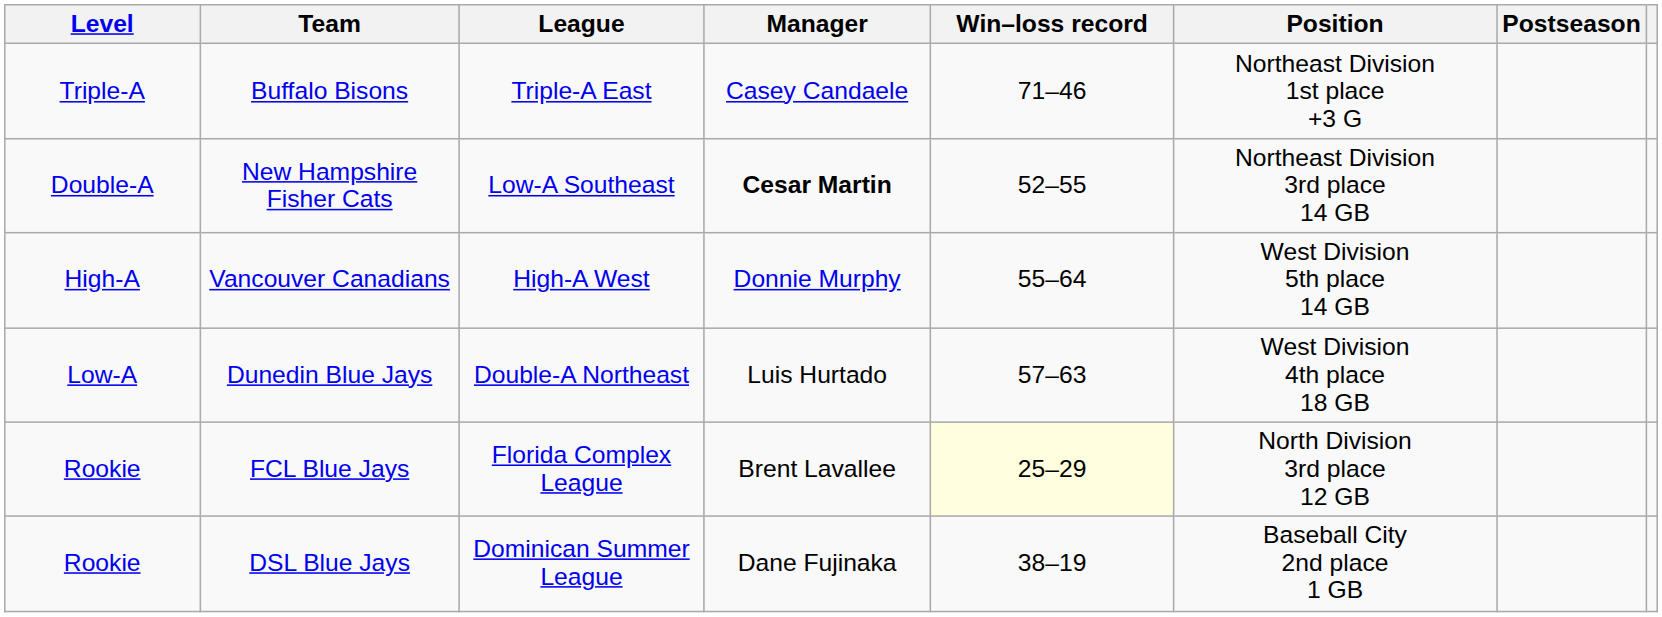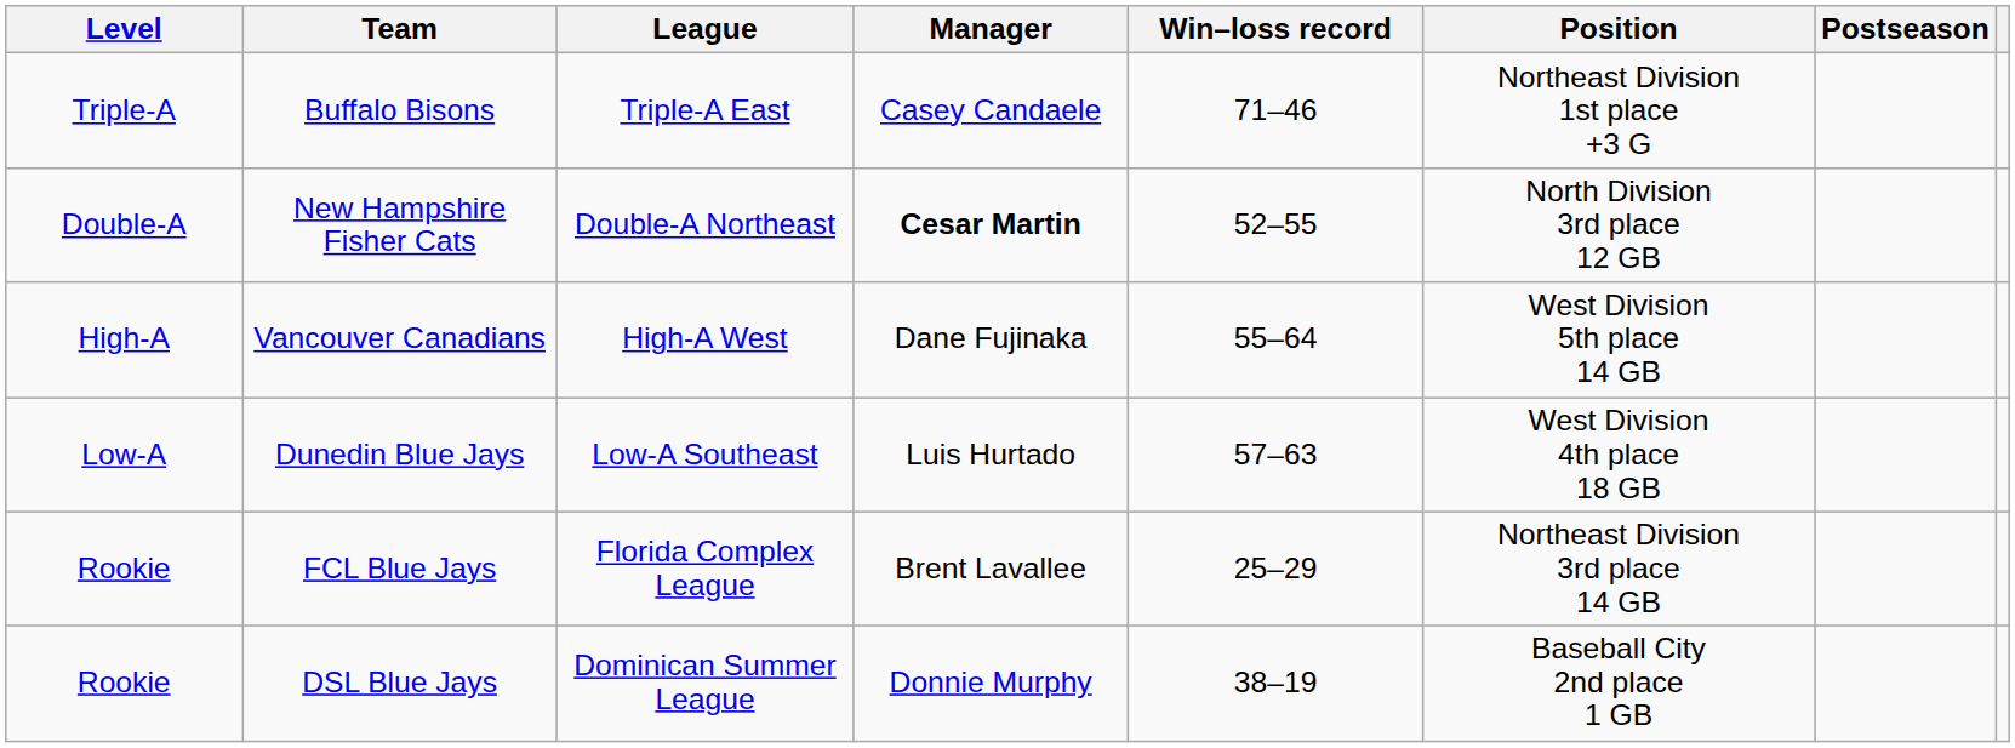New Hampshire Fisher Cats | League: Low-A Southeast -> Double-A Northeast
New Hampshire Fisher Cats | Position: Northeast Division 3rd place 14 GB -> North Division 3rd place 12 GB
Vancouver Canadians | Manager: Donnie Murphy -> Dane Fujinaka
Dunedin Blue Jays | League: Double-A Northeast -> Low-A Southeast
FCL Blue Jays | Win–loss record: lightyellow background -> no background
FCL Blue Jays | Position: North Division 3rd place 12 GB -> Northeast Division 3rd place 14 GB
DSL Blue Jays | Manager: Dane Fujinaka -> Donnie Murphy
